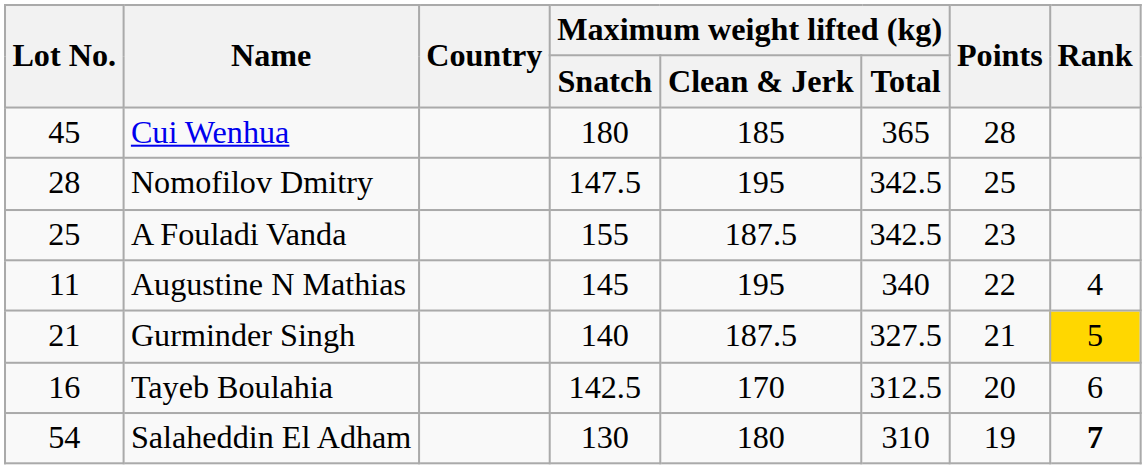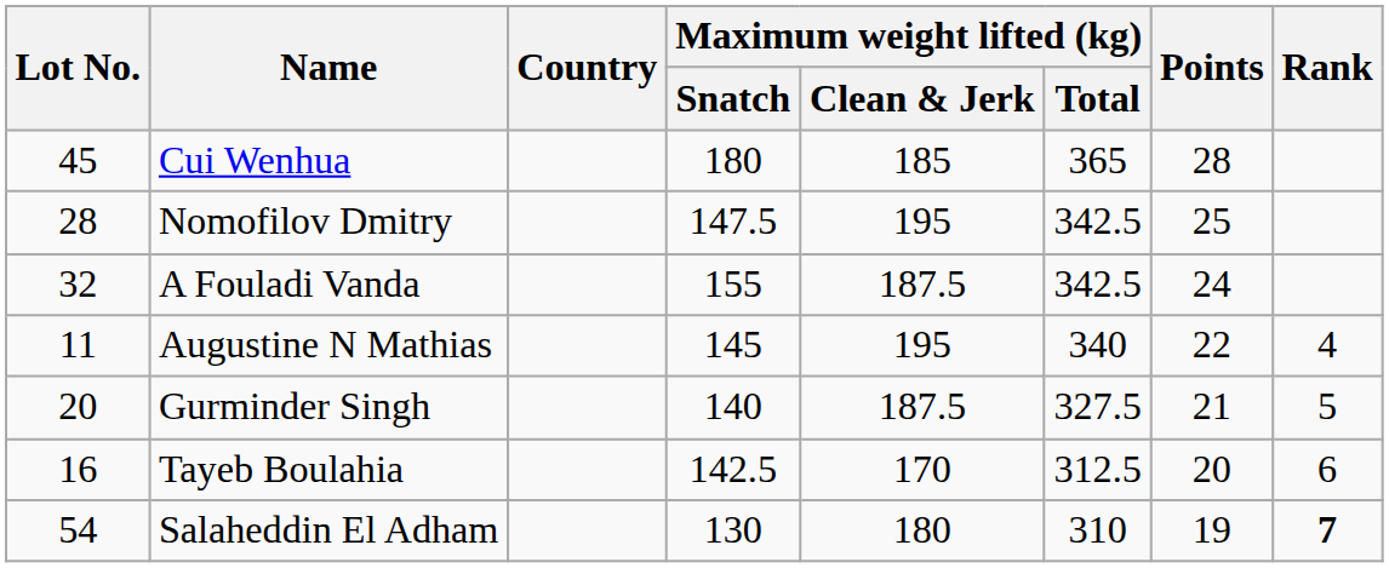A Fouladi Vanda | Lot No.: 25 -> 32
A Fouladi Vanda | Points: 23 -> 24
Gurminder Singh | Lot No.: 21 -> 20
Gurminder Singh | Rank: gold background -> no background
